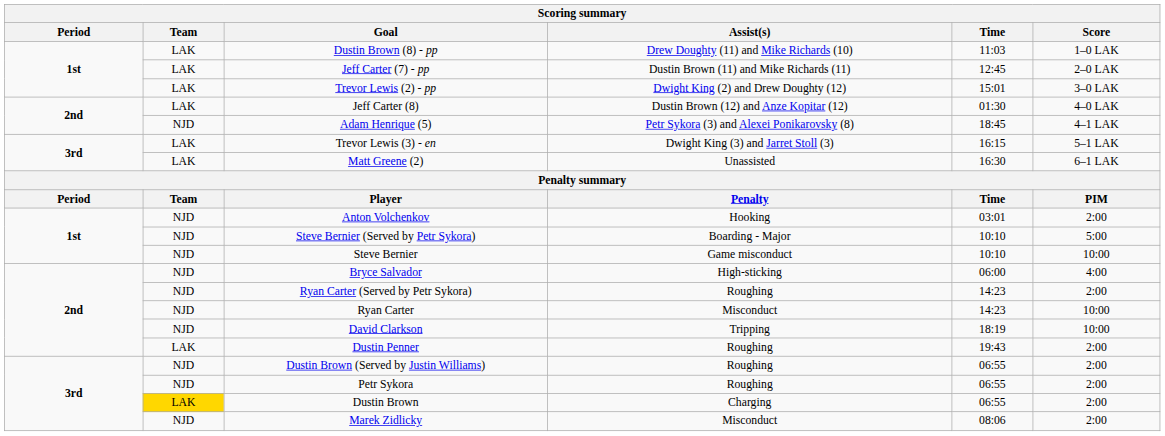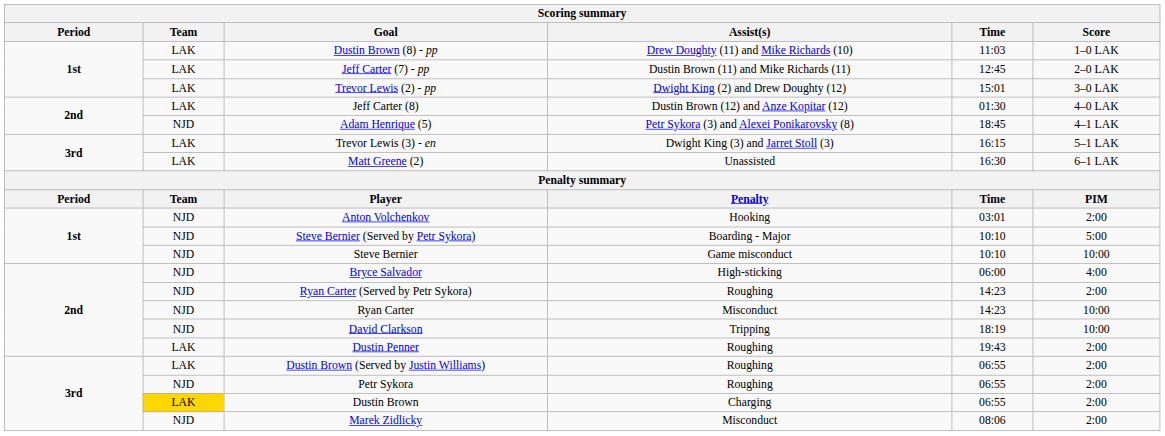Dustin Brown (Served by Justin Williams) | Team: NJD -> LAK
